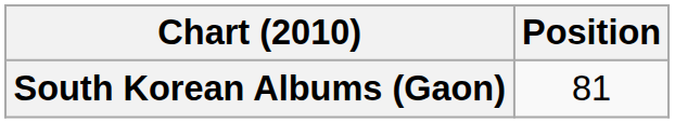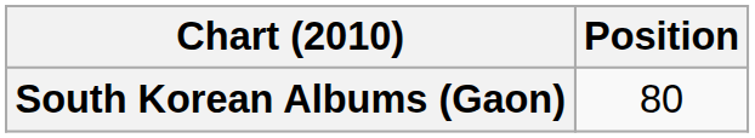South Korean Albums (Gaon) | Position: 81 -> 80
